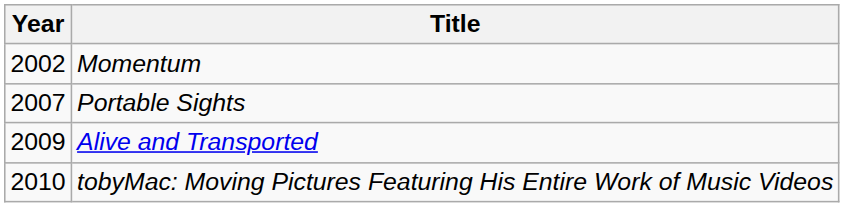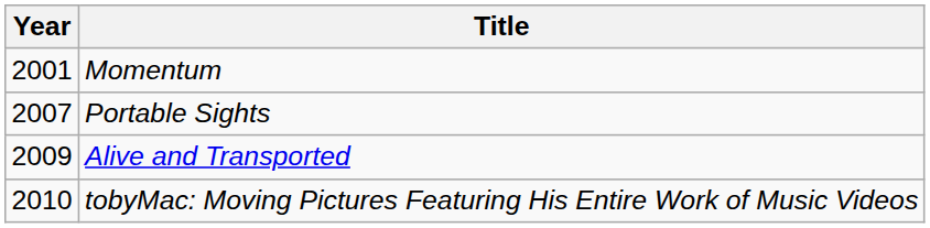Momentum | Year: 2002 -> 2001
